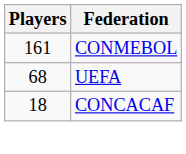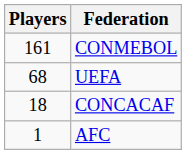+ row: 1 | AFC
